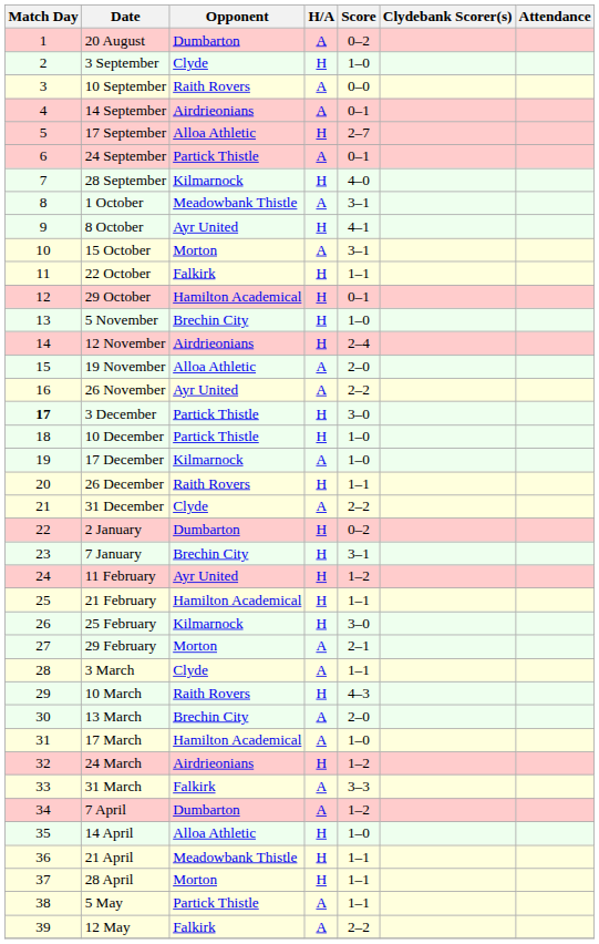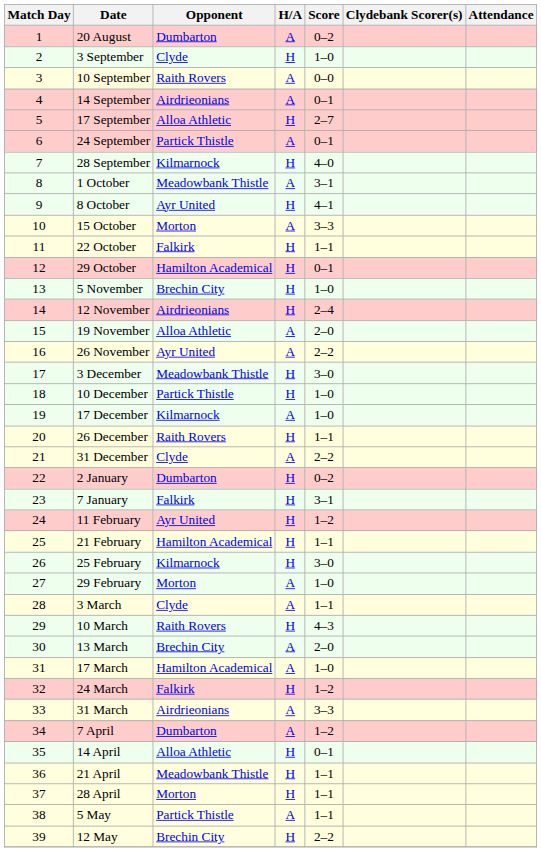15 October | Score: 3–1 -> 3–3
3 December | Match Day: bold -> normal
3 December | Opponent: Partick Thistle -> Meadowbank Thistle
7 January | Opponent: Brechin City -> Falkirk
29 February | Score: 2–1 -> 1–0
24 March | Opponent: Airdrieonians -> Falkirk
31 March | Opponent: Falkirk -> Airdrieonians
14 April | Score: 1–0 -> 0–1
12 May | Opponent: Falkirk -> Brechin City
12 May | H/A: A -> H
